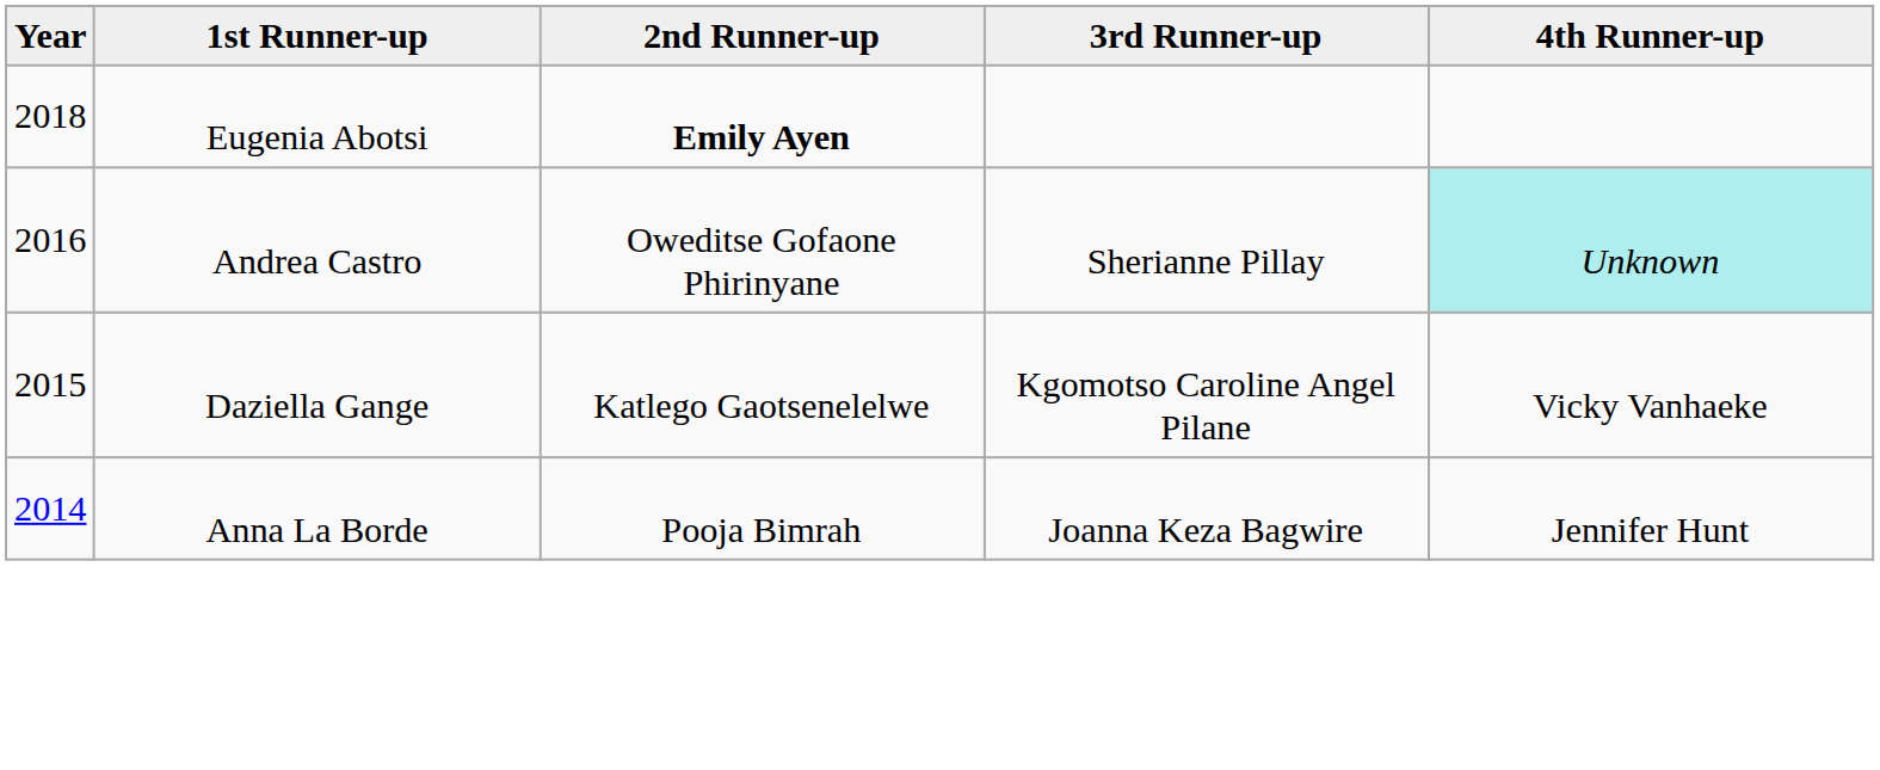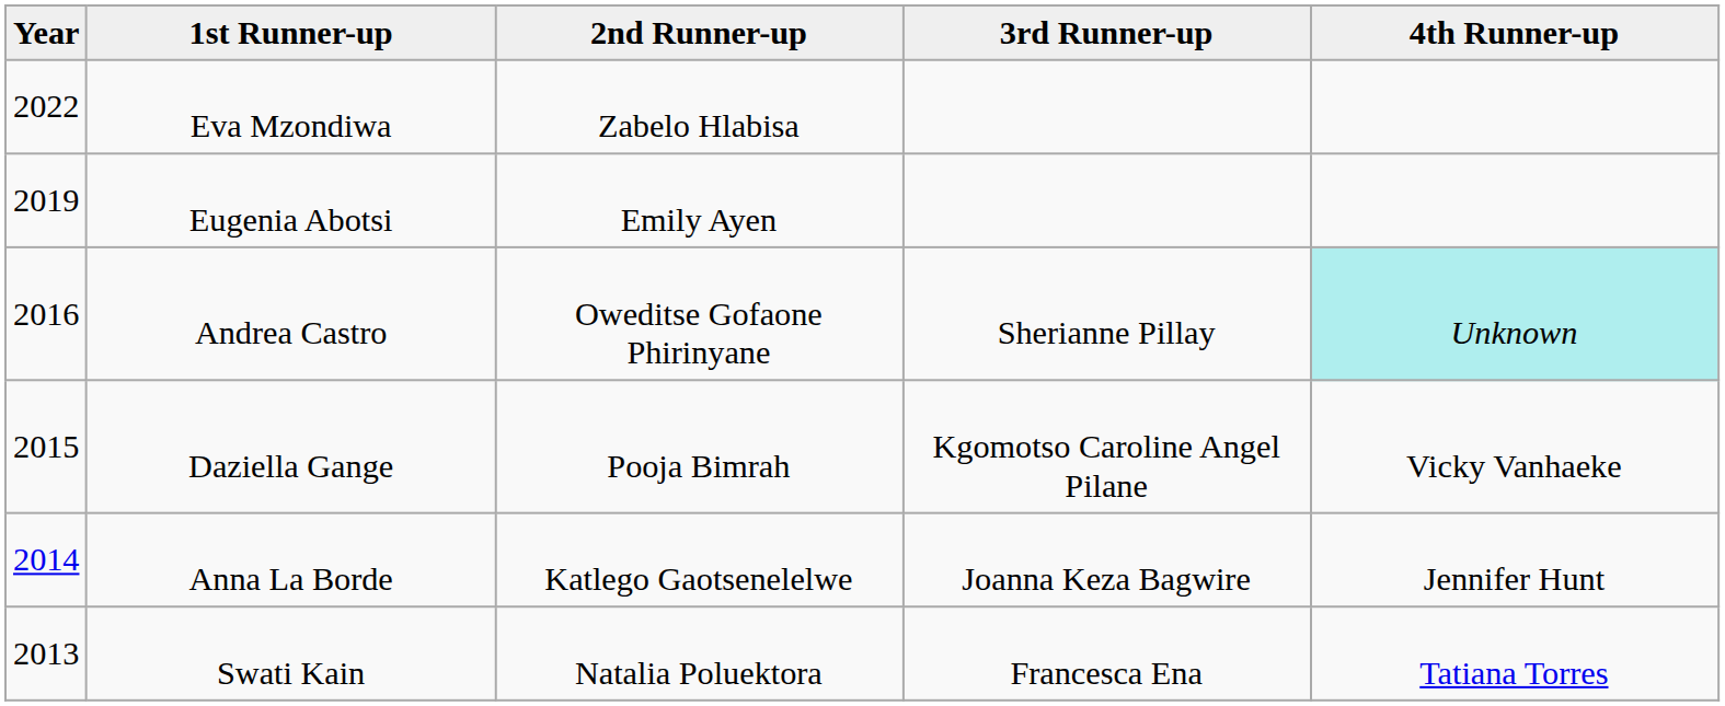+ row: 2022 | Eva Mzondiwa | Zabelo Hlabisa
Eugenia Abotsi | column 1: 2018 -> 2019
Eugenia Abotsi | column 3: bold -> normal
Daziella Gange | column 3: Katlego Gaotsenelelwe -> Pooja Bimrah
Anna La Borde | column 3: Pooja Bimrah -> Katlego Gaotsenelelwe
+ row: 2013 | Swati Kain | Natalia Poluektora | Francesca Ena | Tatiana Torres
